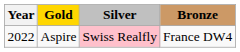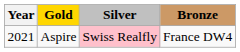Aspire | Year: 2022 -> 2021
